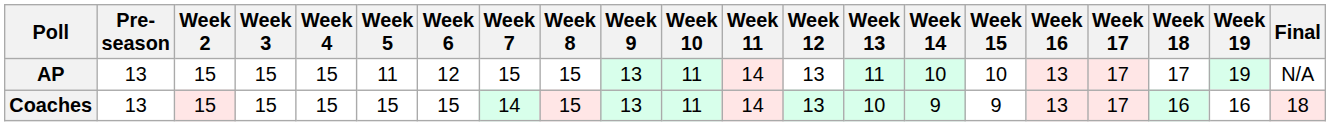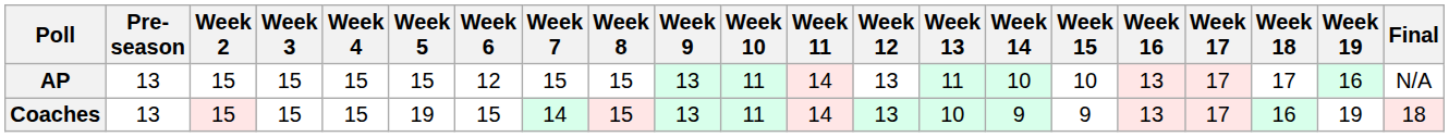AP | Week 5: 11 -> 15
AP | Week 19: 19 -> 16
Coaches | Week 5: 15 -> 19
Coaches | Week 19: 16 -> 19
